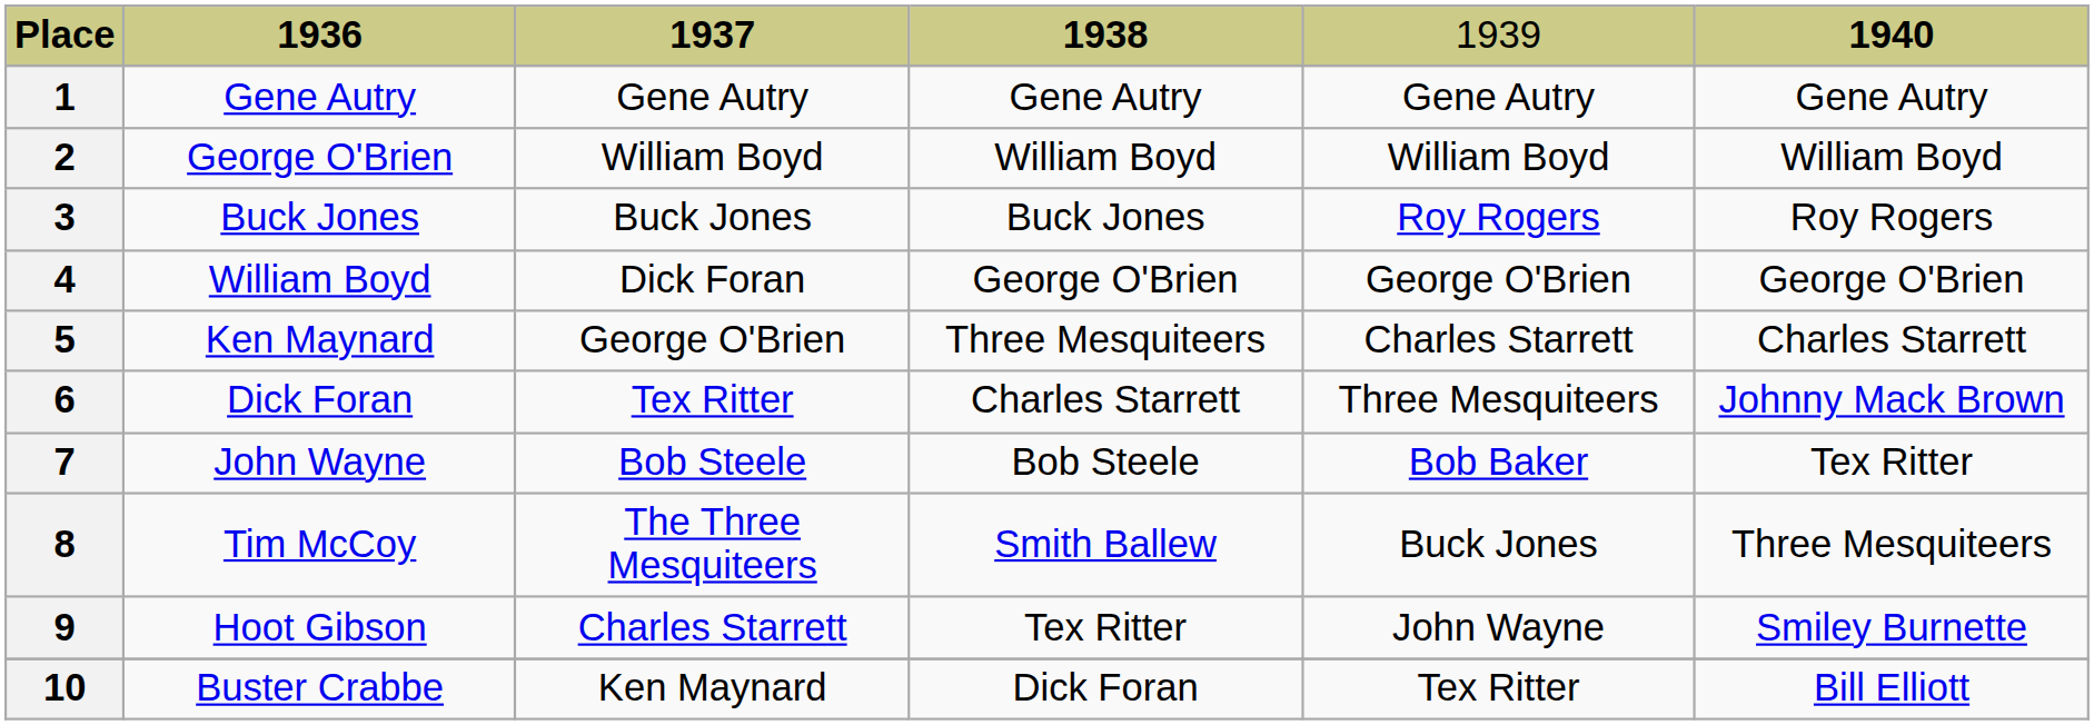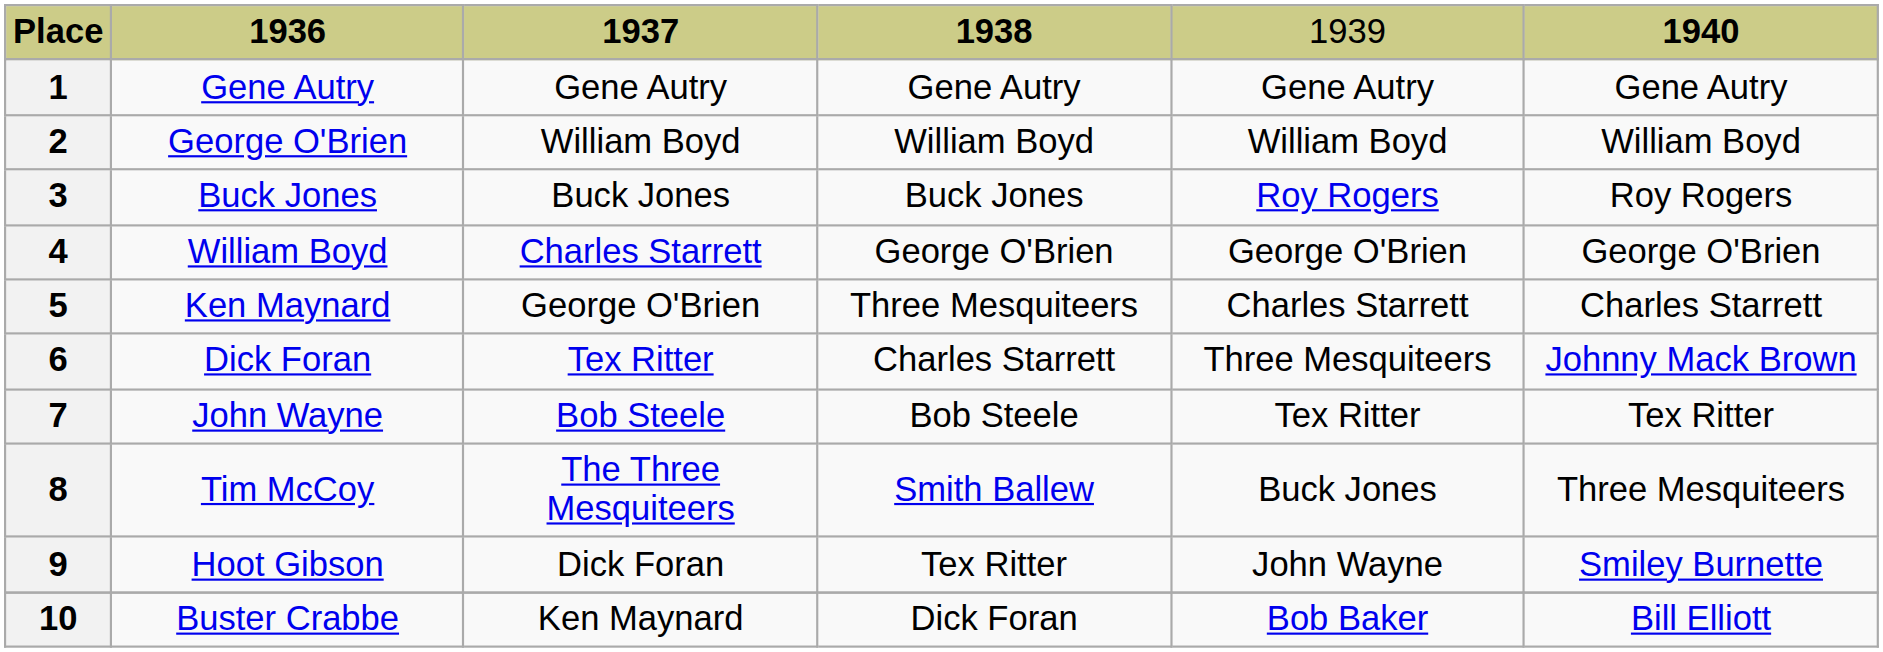4 | column 3: Dick Foran -> Charles Starrett
7 | column 5: Bob Baker -> Tex Ritter
9 | column 3: Charles Starrett -> Dick Foran
10 | column 5: Tex Ritter -> Bob Baker
